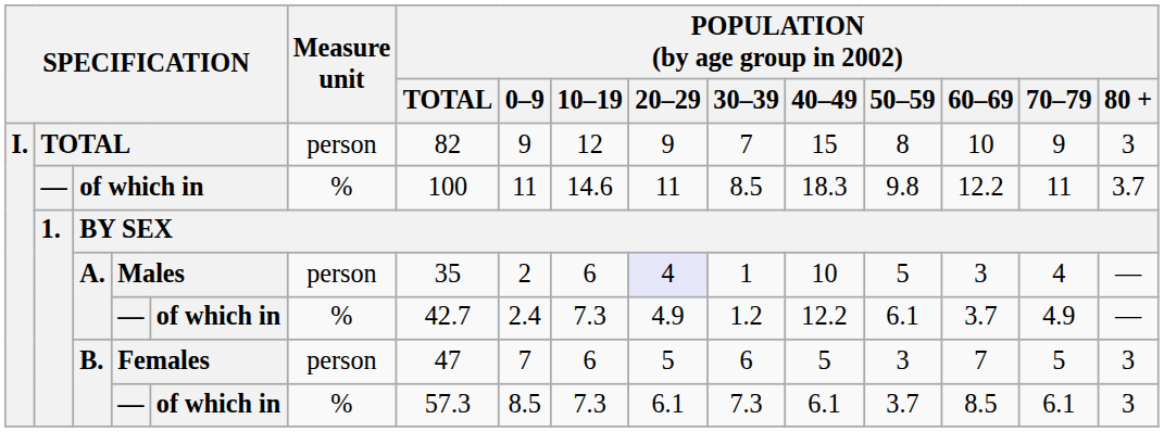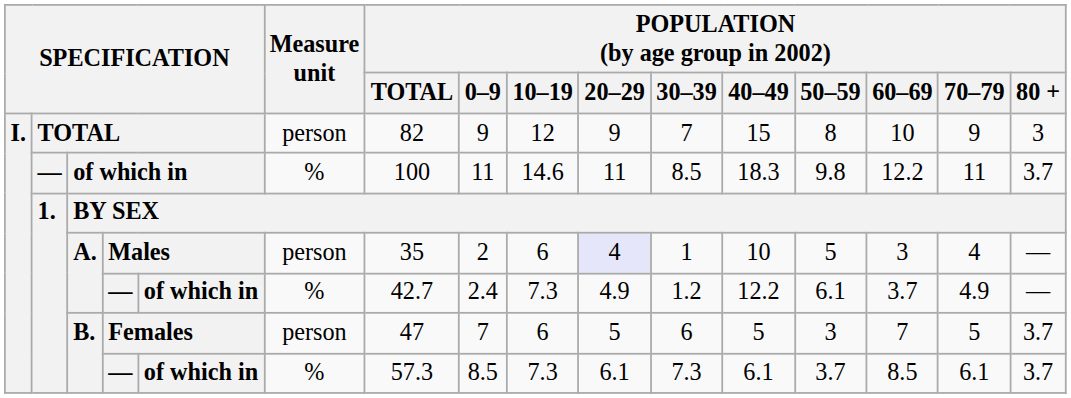Females | POPULATION (by age group in 2002) / 80 +: 3 -> 3.7
B. / — | POPULATION (by age group in 2002) / 80 +: 3 -> 3.7
